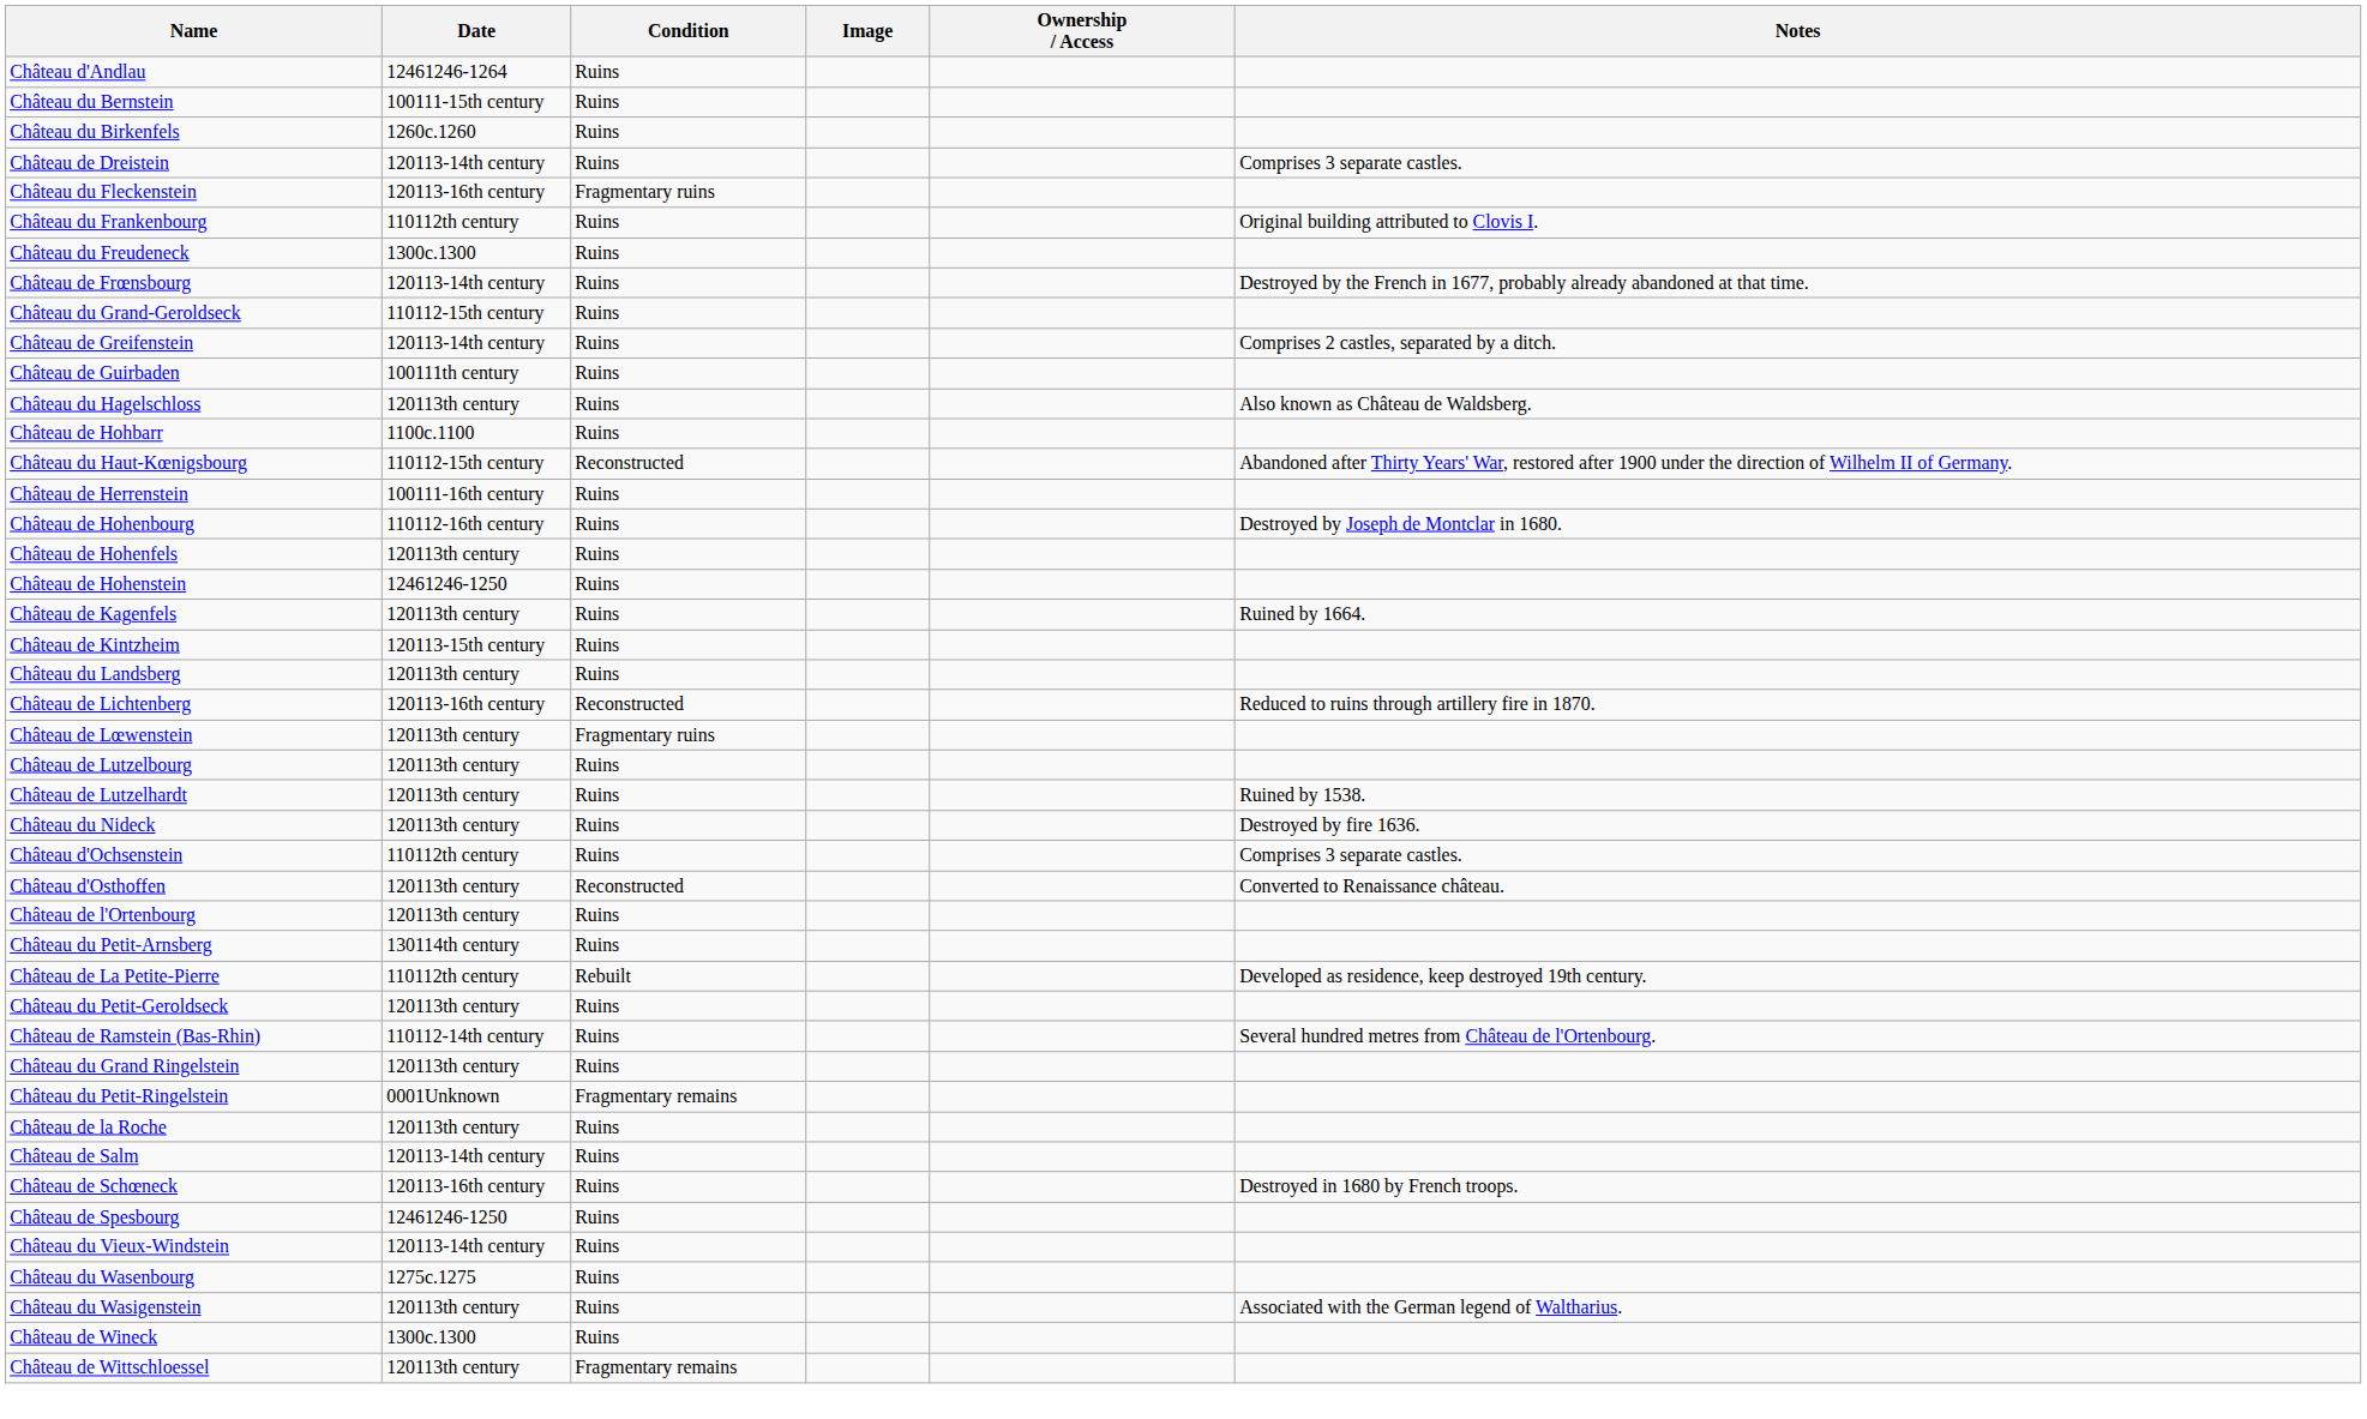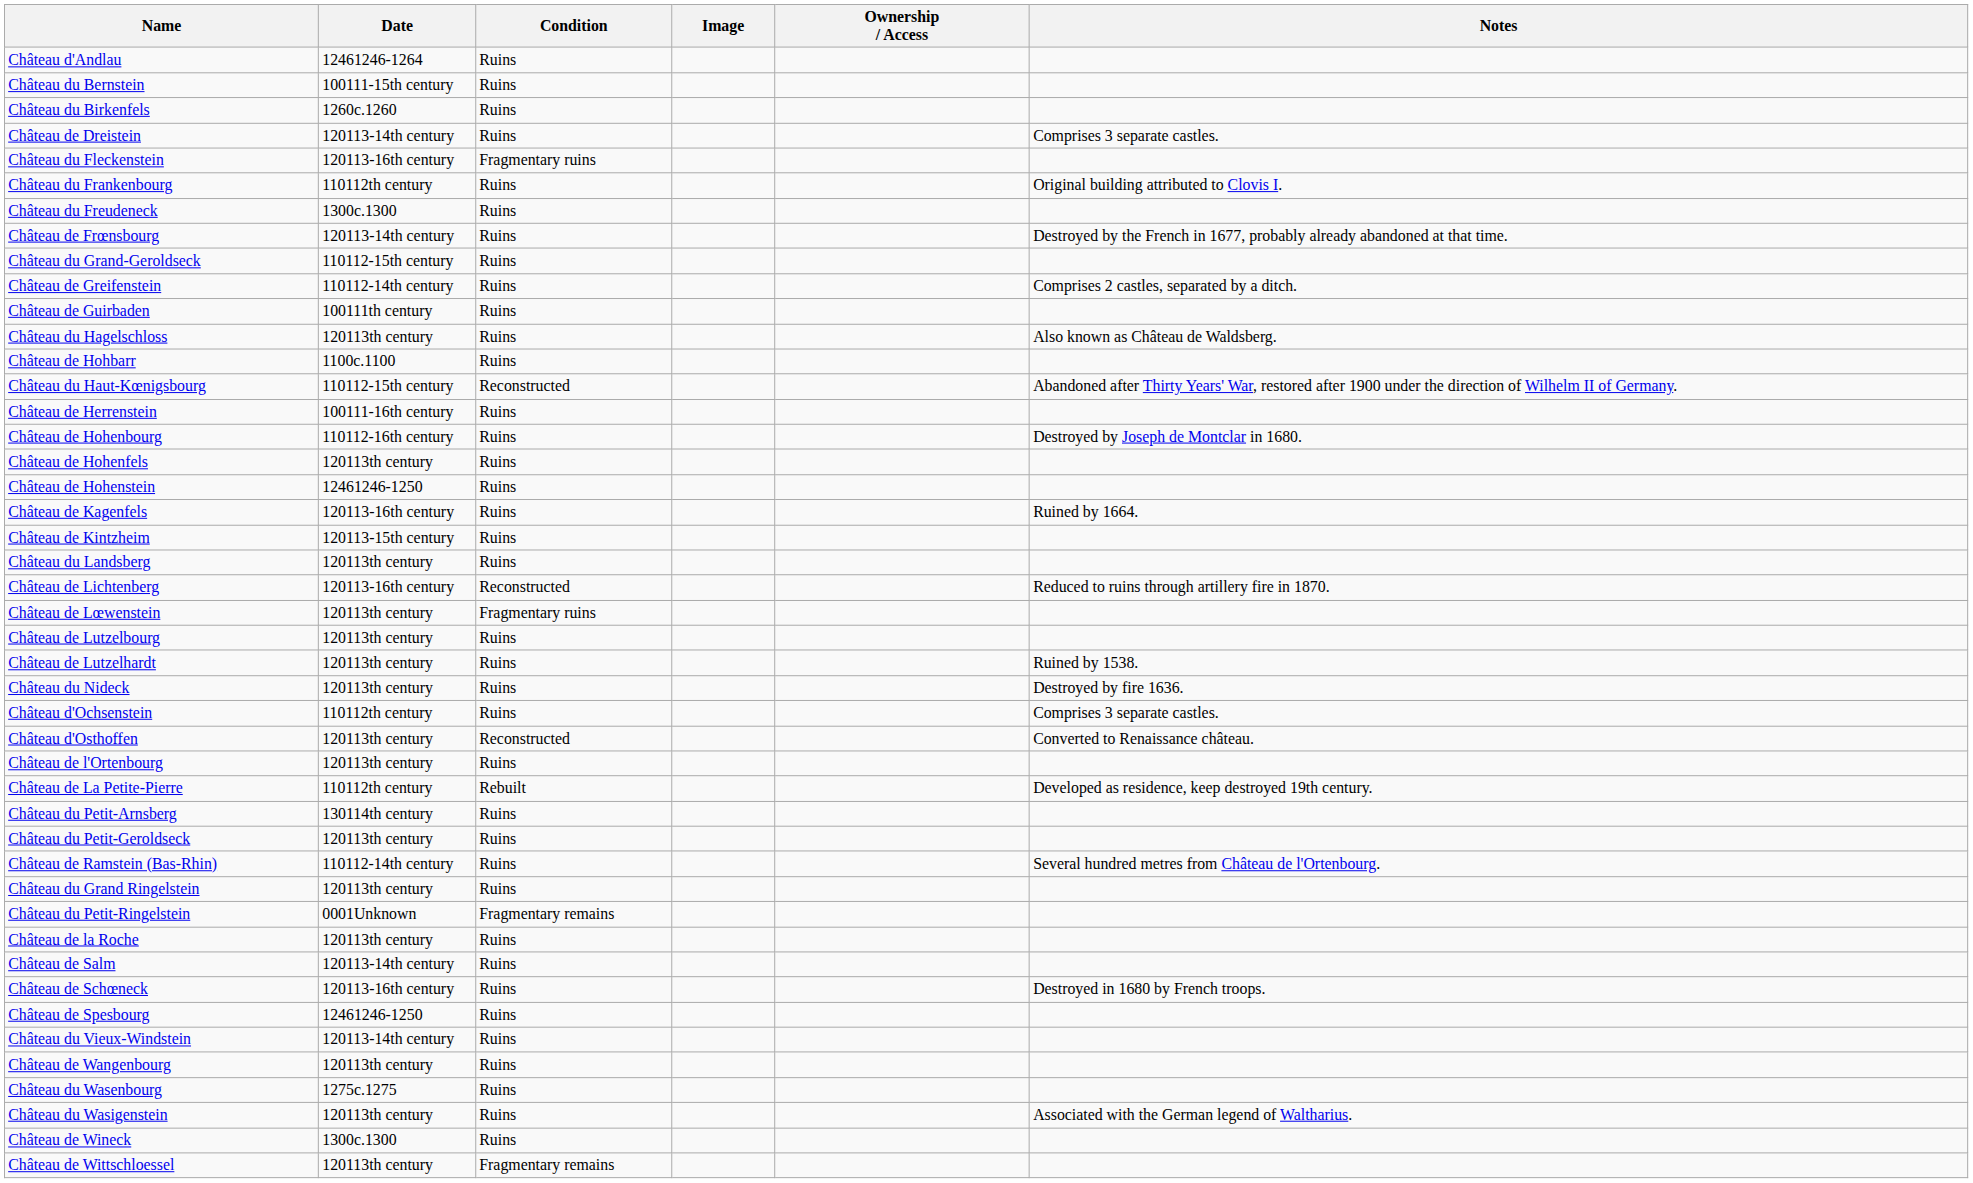Château de Greifenstein | Date: 120113-14th century -> 110112-14th century
Château de Kagenfels | Date: 120113th century -> 120113-16th century
rows swapped: Château du Petit-Arnsberg <-> Château de La Petite-Pierre
+ row: Château de Wangenbourg | 120113th century | Ruins
